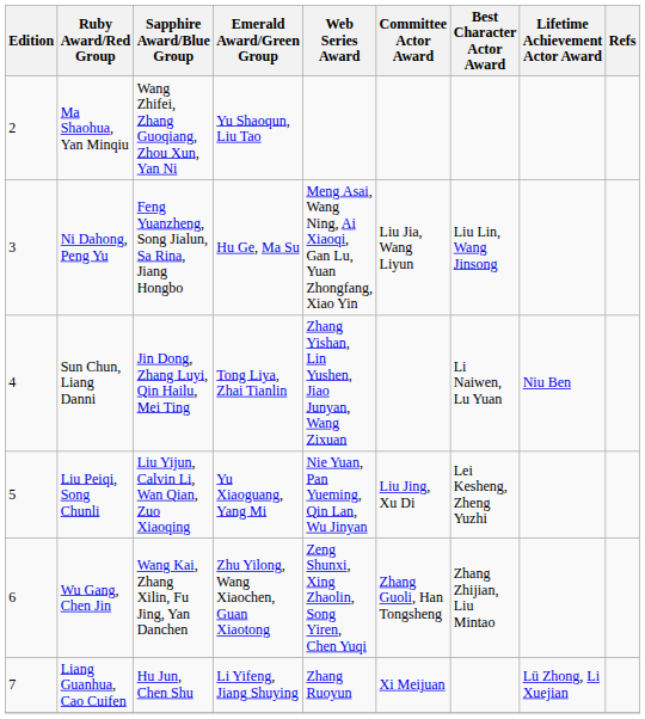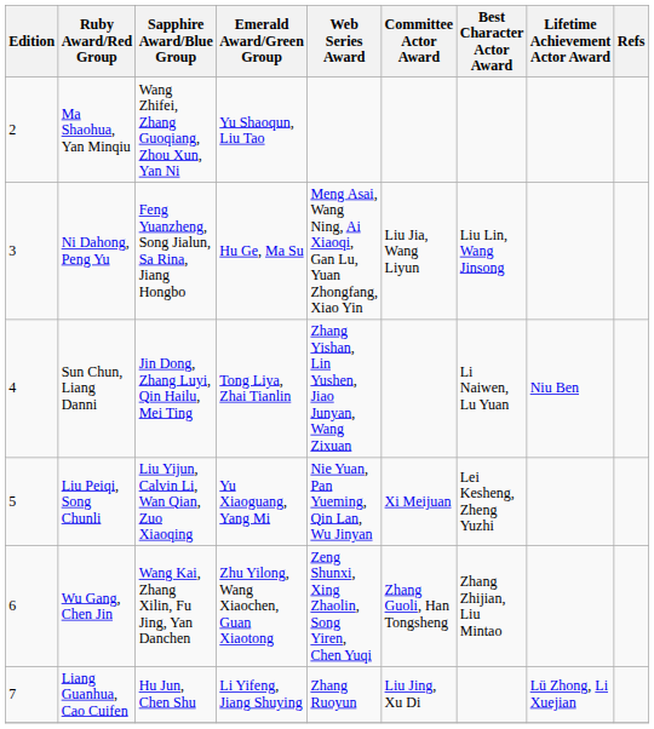Liu Peiqi, Song Chunli | Committee Actor Award: Liu Jing, Xu Di -> Xi Meijuan
Liang Guanhua, Cao Cuifen | Committee Actor Award: Xi Meijuan -> Liu Jing, Xu Di
